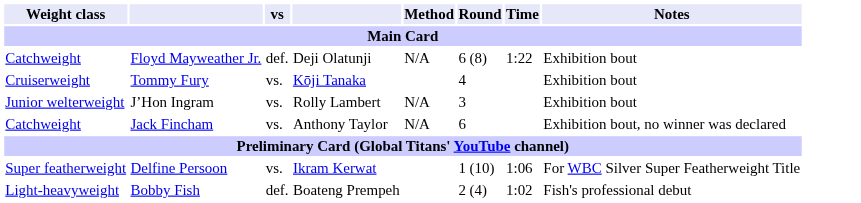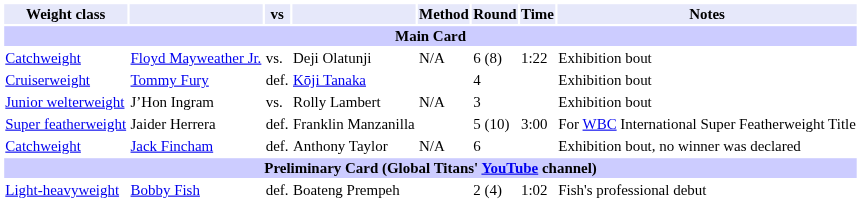Floyd Mayweather Jr. | vs: def. -> vs.
Tommy Fury | vs: vs. -> def.
+ row: Super featherweight | Jaider Herrera | def. | Franklin Manzanilla | 5 (10) | 3:00 | For WBC International Super Featherweight Title
Jack Fincham | vs: vs. -> def.
- row: Super featherweight | Delfine Persoon | vs. | Ikram Kerwat | 1 (10) | 1:06 | For WBC Silver Super Featherweight Title
